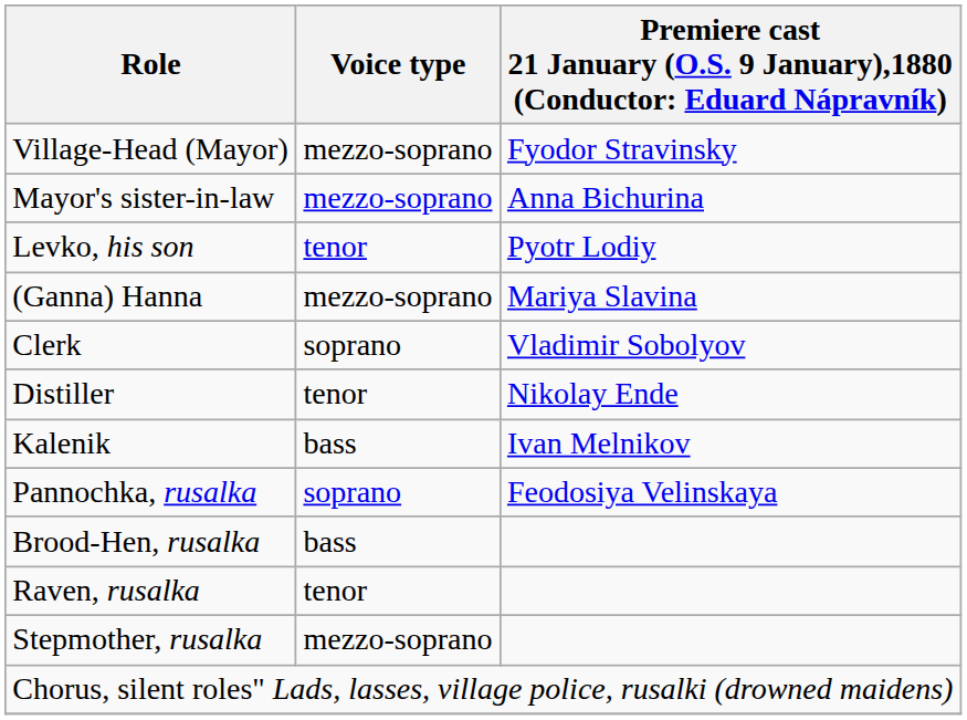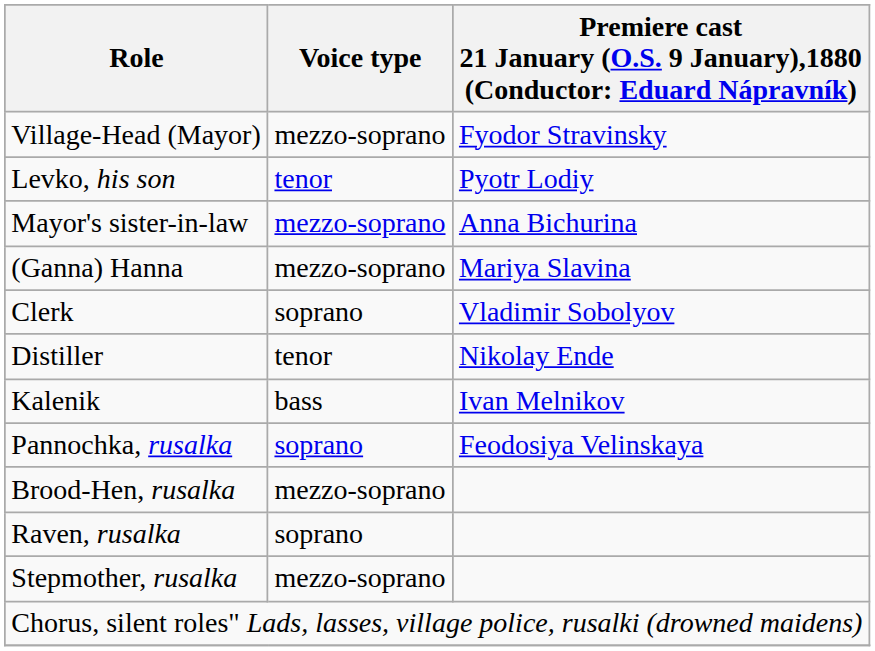rows swapped: Levko, his son <-> Mayor's sister-in-law
Brood-Hen, rusalka | Voice type: bass -> mezzo-soprano
Raven, rusalka | Voice type: tenor -> soprano
